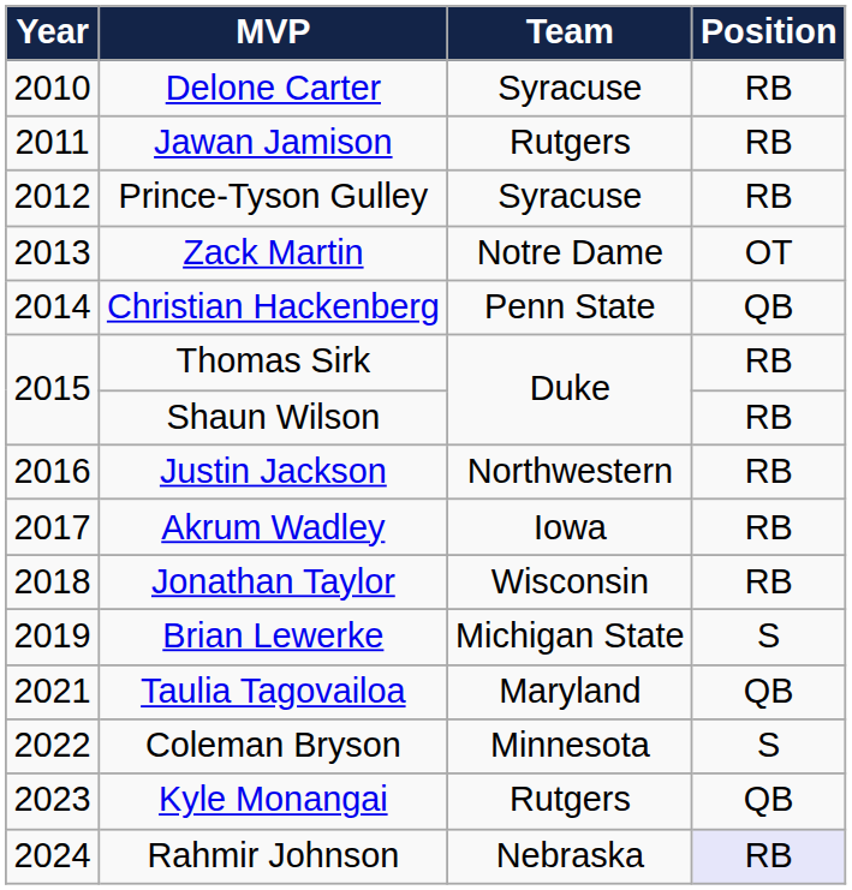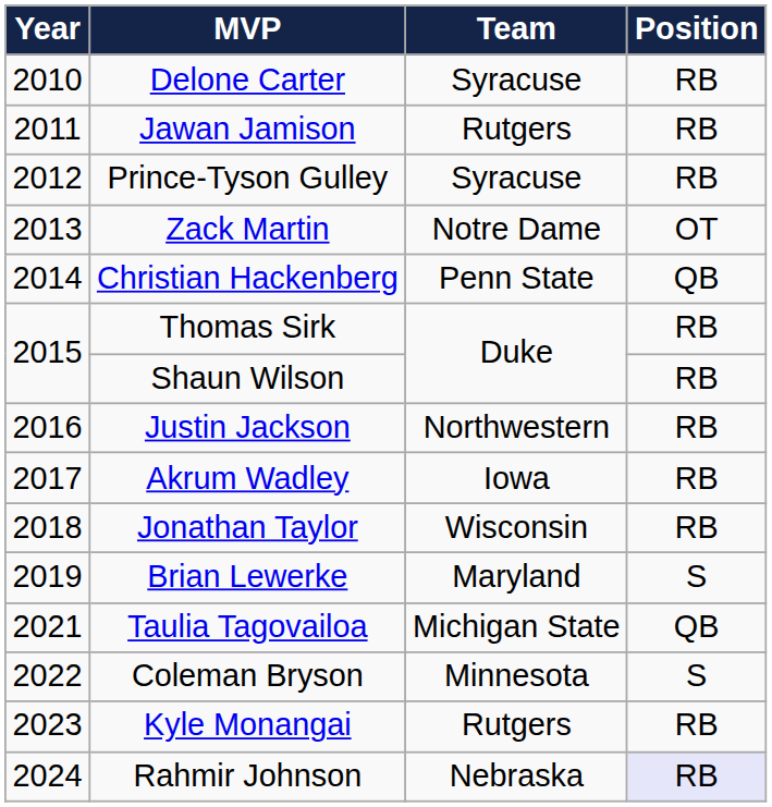Brian Lewerke | Team: Michigan State -> Maryland
Taulia Tagovailoa | Team: Maryland -> Michigan State
Kyle Monangai | Position: QB -> RB
